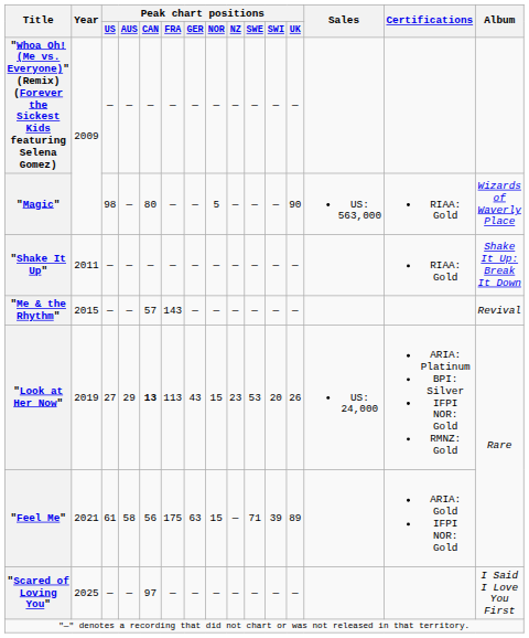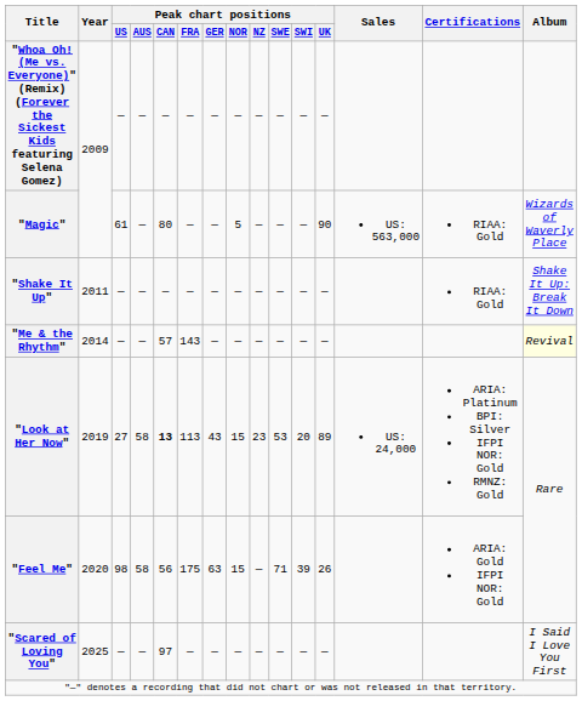"Magic" | Peak chart positions / US: 98 -> 61
"Me & the Rhythm" | Year: 2015 -> 2014
"Me & the Rhythm" | Album: no background -> lightyellow background
"Look at Her Now" | Peak chart positions / AUS: 29 -> 58
"Look at Her Now" | Peak chart positions / UK: 26 -> 89
"Feel Me" | Year: 2021 -> 2020
"Feel Me" | Peak chart positions / US: 61 -> 98
"Feel Me" | Peak chart positions / UK: 89 -> 26
